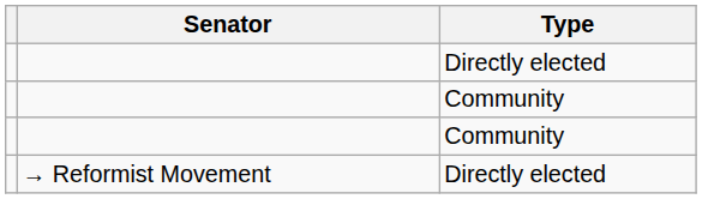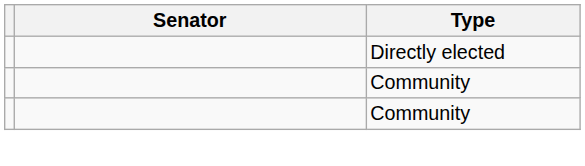- row: → Reformist Movement | Directly elected
